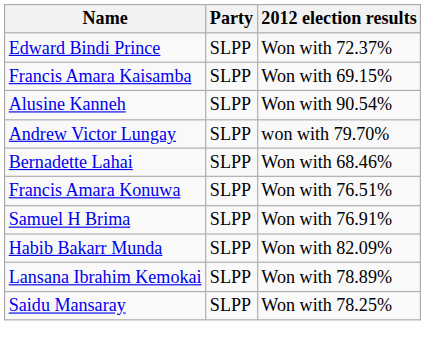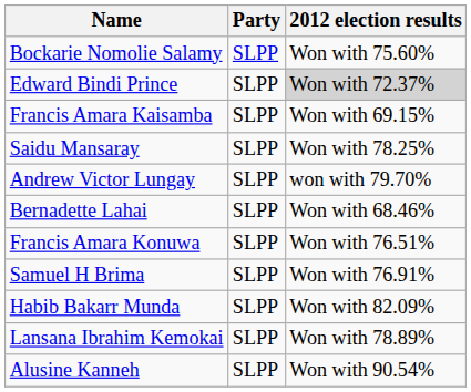+ row: Bockarie Nomolie Salamy | SLPP | Won with 75.60%
Edward Bindi Prince | 2012 election results: no background -> lightgrey background
rows swapped: Saidu Mansaray <-> Alusine Kanneh
